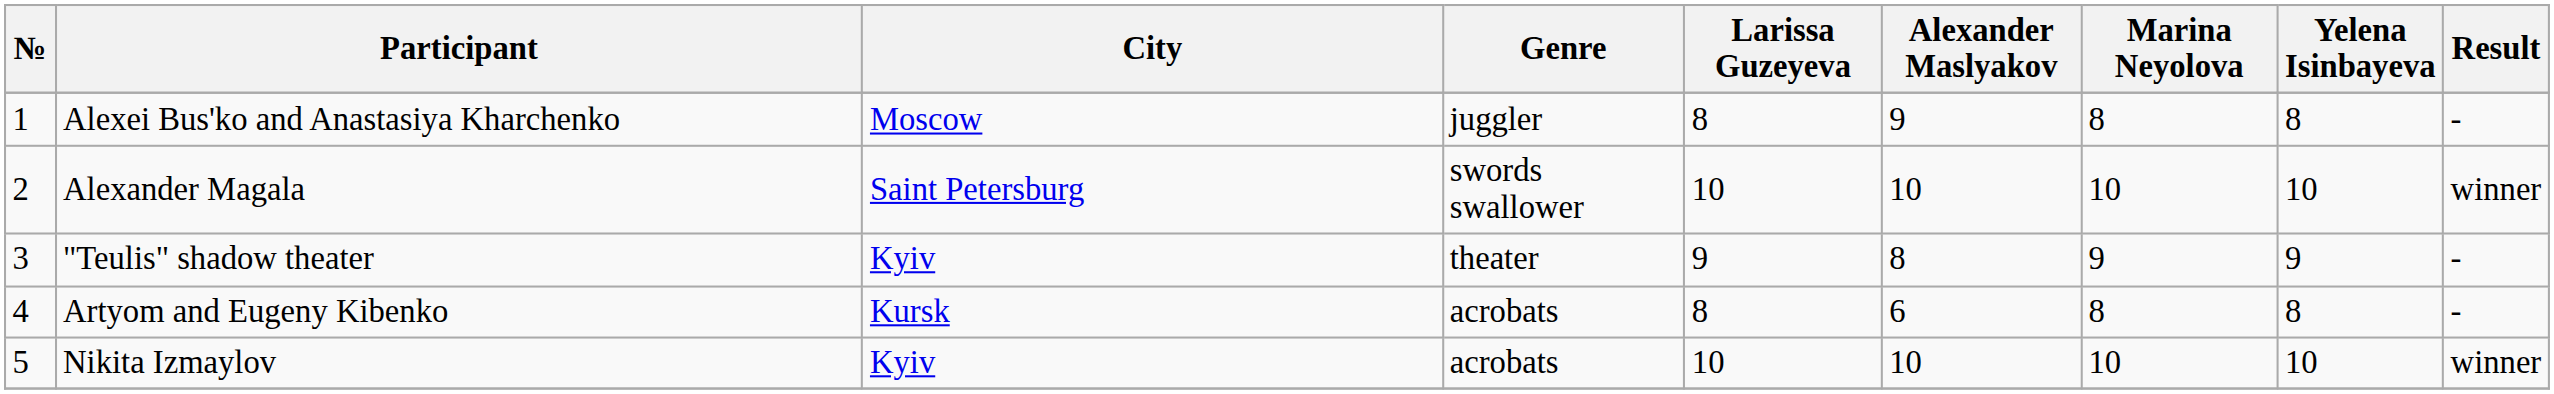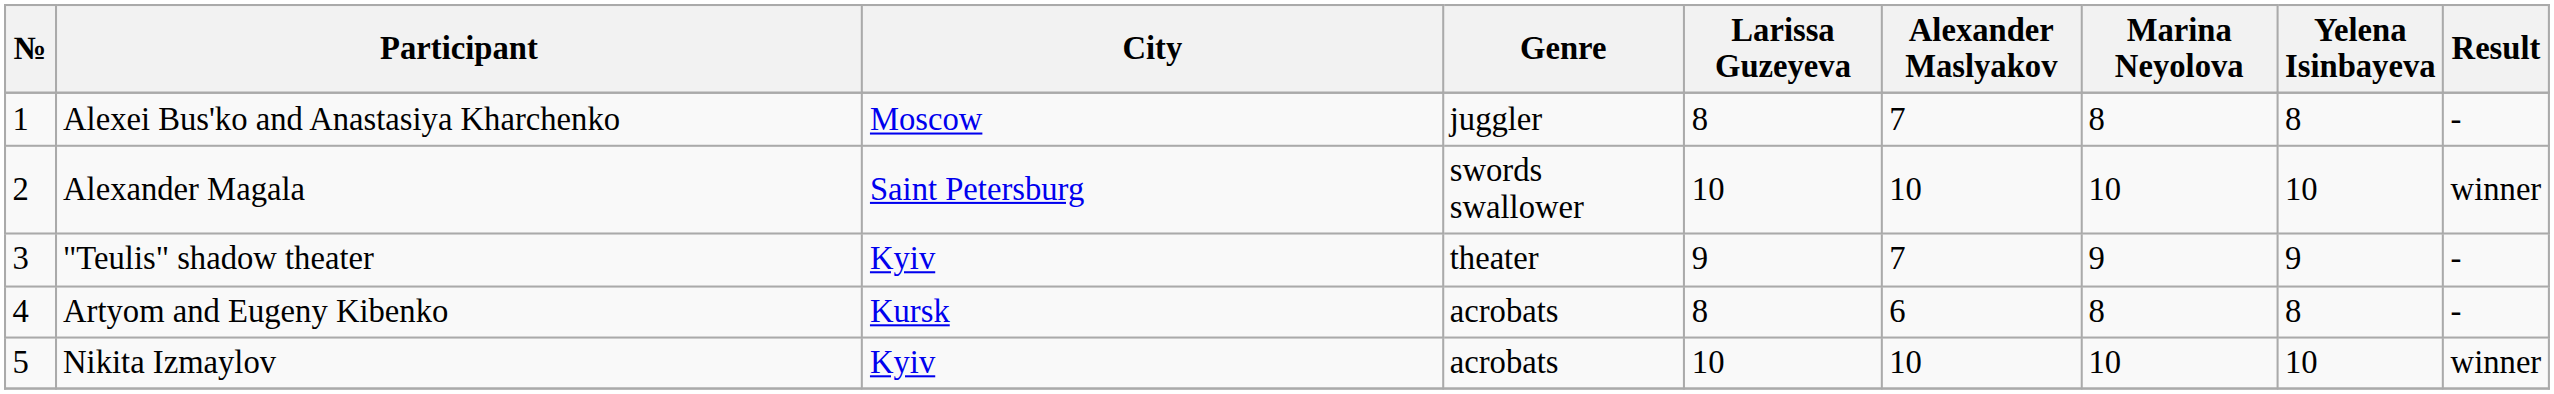Alexei Bus'ko and Anastasiya Kharchenko | Alexander Maslyakov: 9 -> 7
"Teulis" shadow theater | Alexander Maslyakov: 8 -> 7
